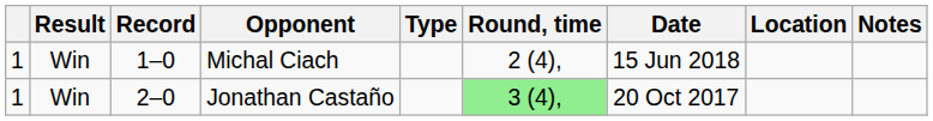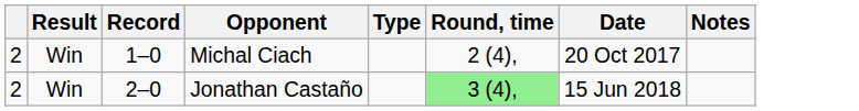- column: Location
Michal Ciach | column 1: 1 -> 2
Michal Ciach | Date: 15 Jun 2018 -> 20 Oct 2017
Jonathan Castaño | column 1: 1 -> 2
Jonathan Castaño | Date: 20 Oct 2017 -> 15 Jun 2018
